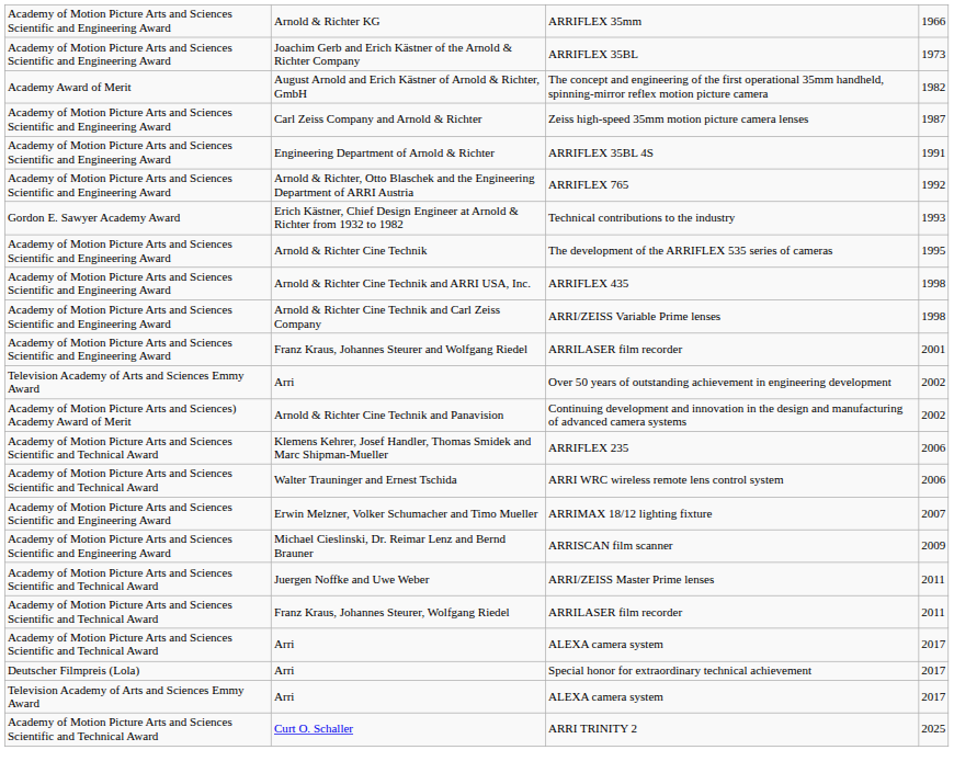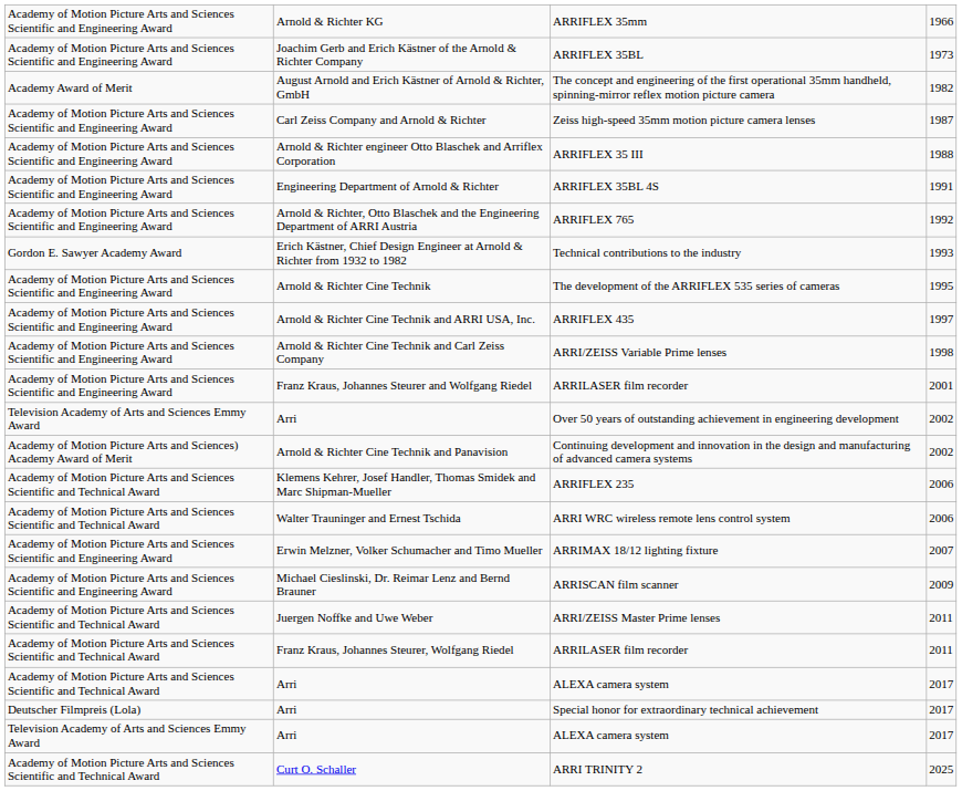+ row: Academy of Motion Picture Arts and Sciences Scientific and Engineering Award | Arnold & Richter engineer Otto Blaschek and Arriflex Corporation | ARRIFLEX 35 III | 1988
ARRIFLEX 435 | column 4: 1998 -> 1997
